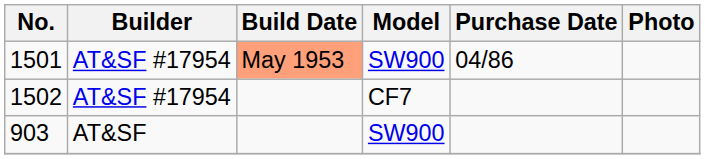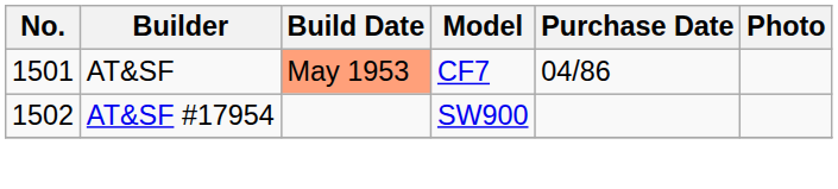1501 | Builder: AT&SF #17954 -> AT&SF
1501 | Model: SW900 -> CF7
1502 | Model: CF7 -> SW900
- row: 903 | AT&SF | SW900
